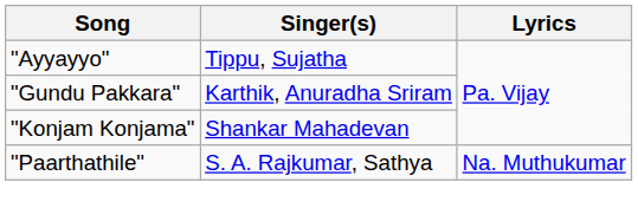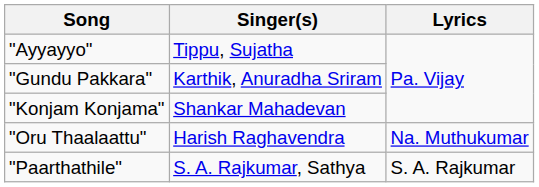+ row: "Oru Thaalaattu" | Harish Raghavendra | Na. Muthukumar
"Paarthathile" | Lyrics: Na. Muthukumar -> S. A. Rajkumar
